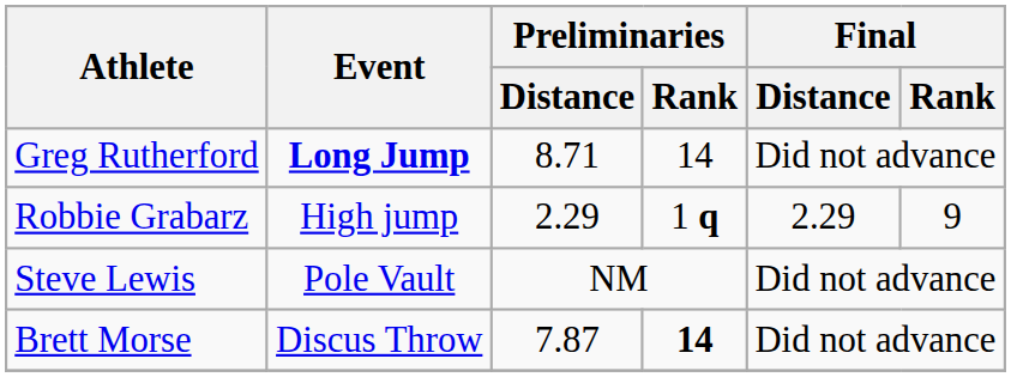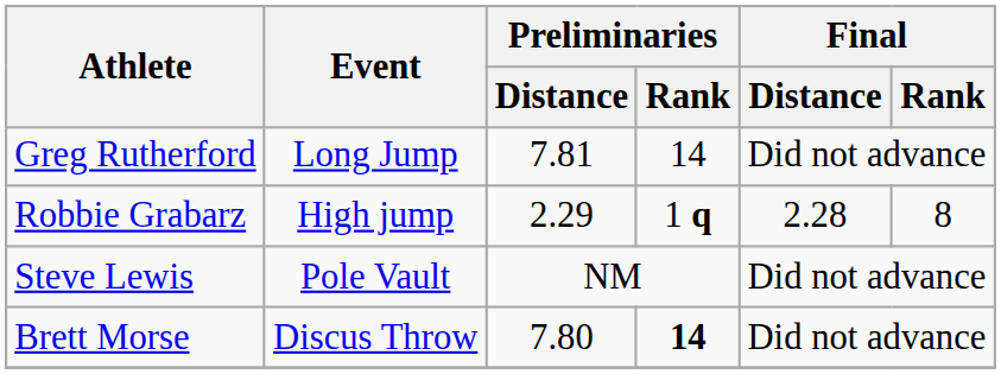Greg Rutherford | Event: bold -> normal
Greg Rutherford | Preliminaries / Distance: 8.71 -> 7.81
Robbie Grabarz | Final / Distance: 2.29 -> 2.28
Robbie Grabarz | Final / Rank: 9 -> 8
Brett Morse | Preliminaries / Distance: 7.87 -> 7.80
